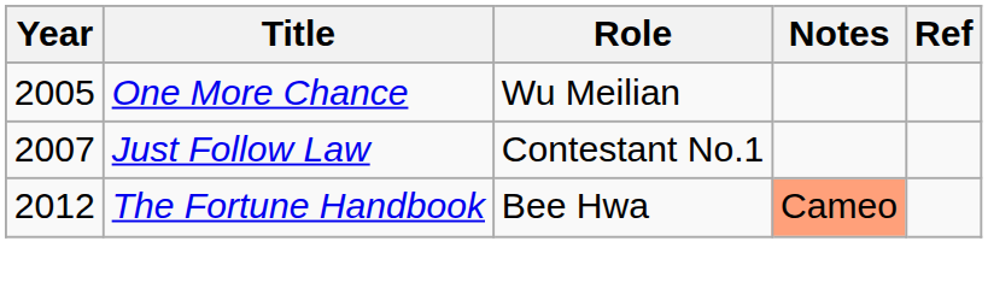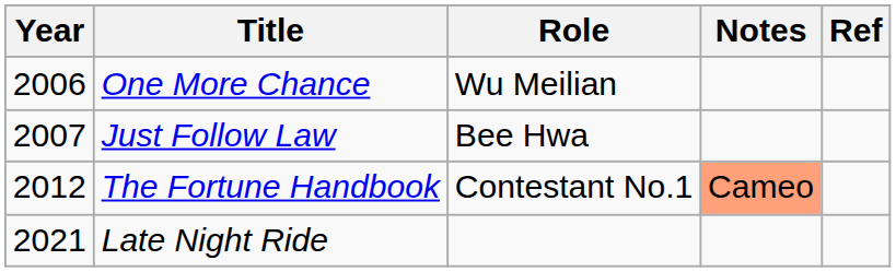One More Chance | Year: 2005 -> 2006
Just Follow Law | Role: Contestant No.1 -> Bee Hwa
The Fortune Handbook | Role: Bee Hwa -> Contestant No.1
+ row: 2021 | Late Night Ride
